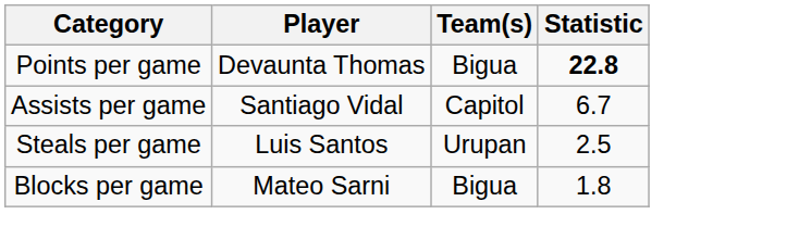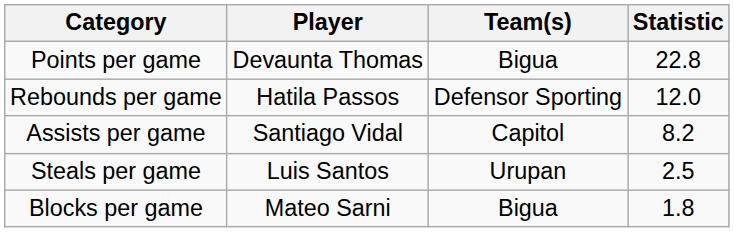Points per game | Statistic: bold -> normal
+ row: Rebounds per game | Hatila Passos | Defensor Sporting | 12.0
Assists per game | Statistic: 6.7 -> 8.2
